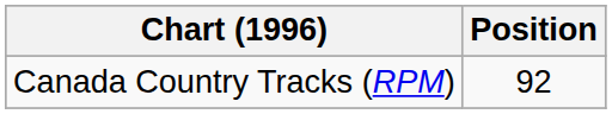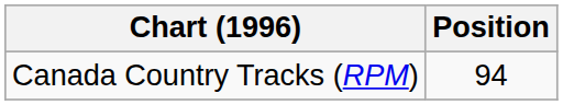Canada Country Tracks (RPM) | Position: 92 -> 94
